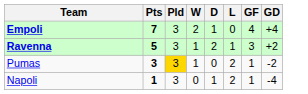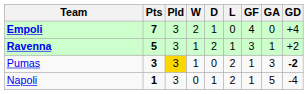+ column: GA | 0 | 1 | 3 | 5
Pumas | GD: normal -> bold
